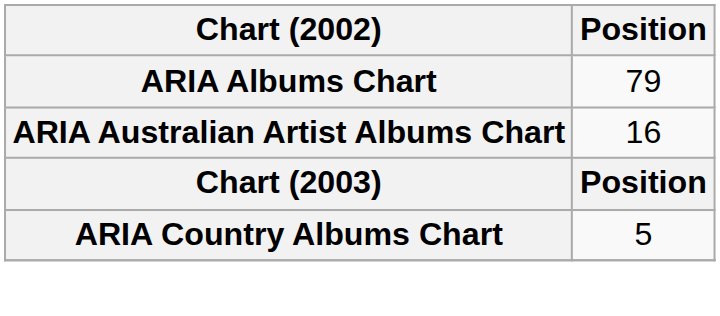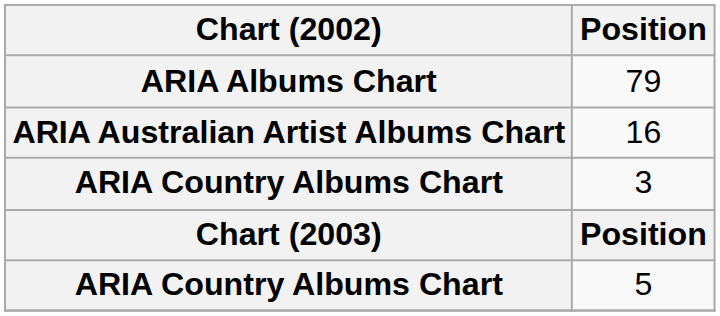+ row: ARIA Country Albums Chart | 3
